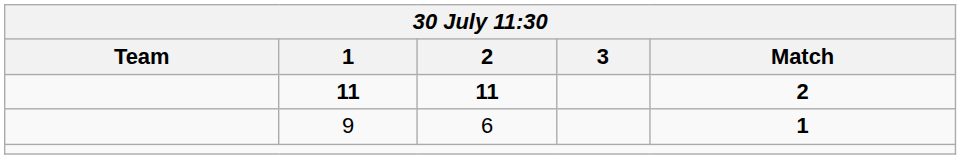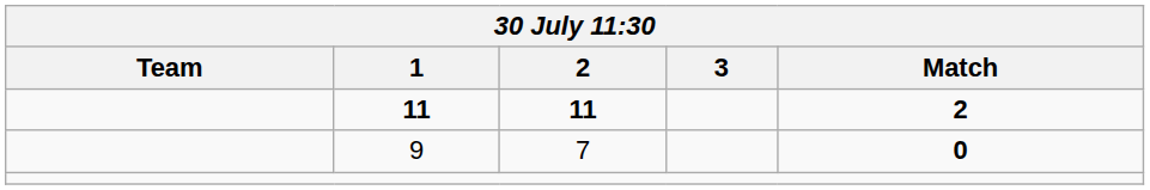9 | 2: 6 -> 7
9 | Match: 1 -> 0
